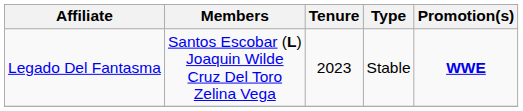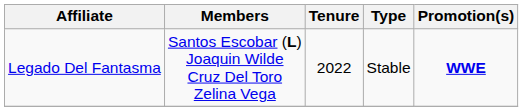Legado Del Fantasma | Tenure: 2023 -> 2022
